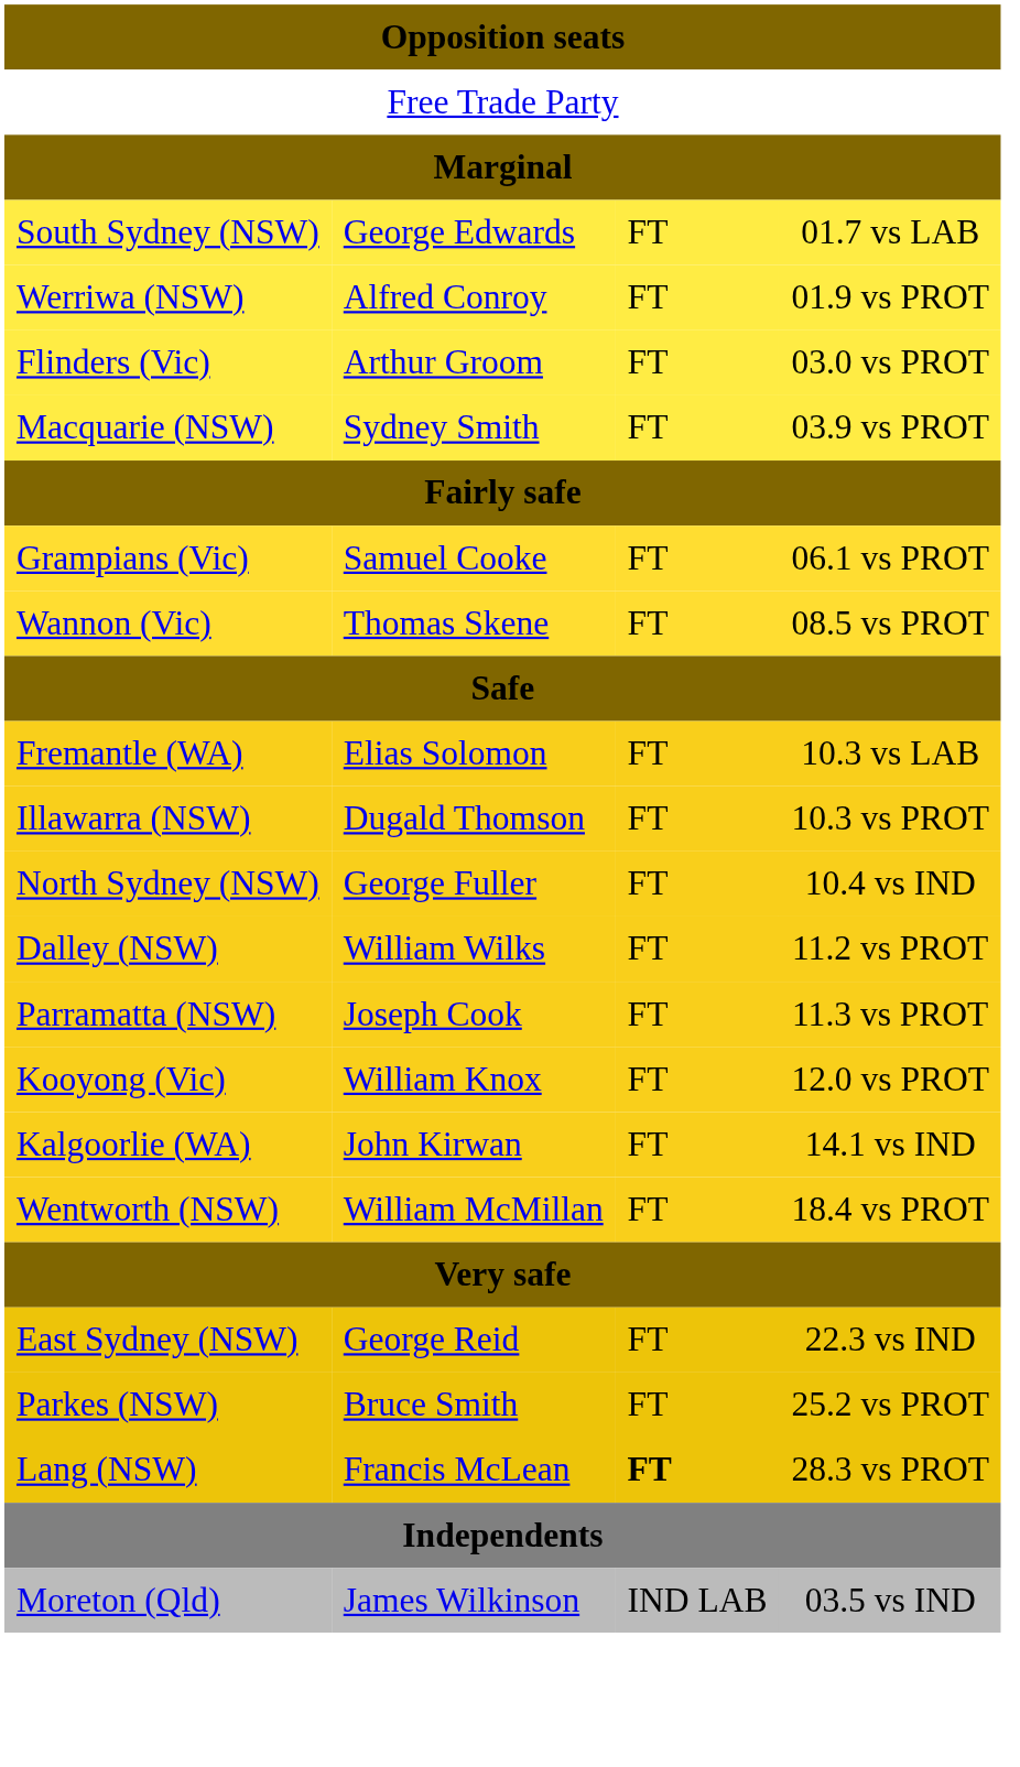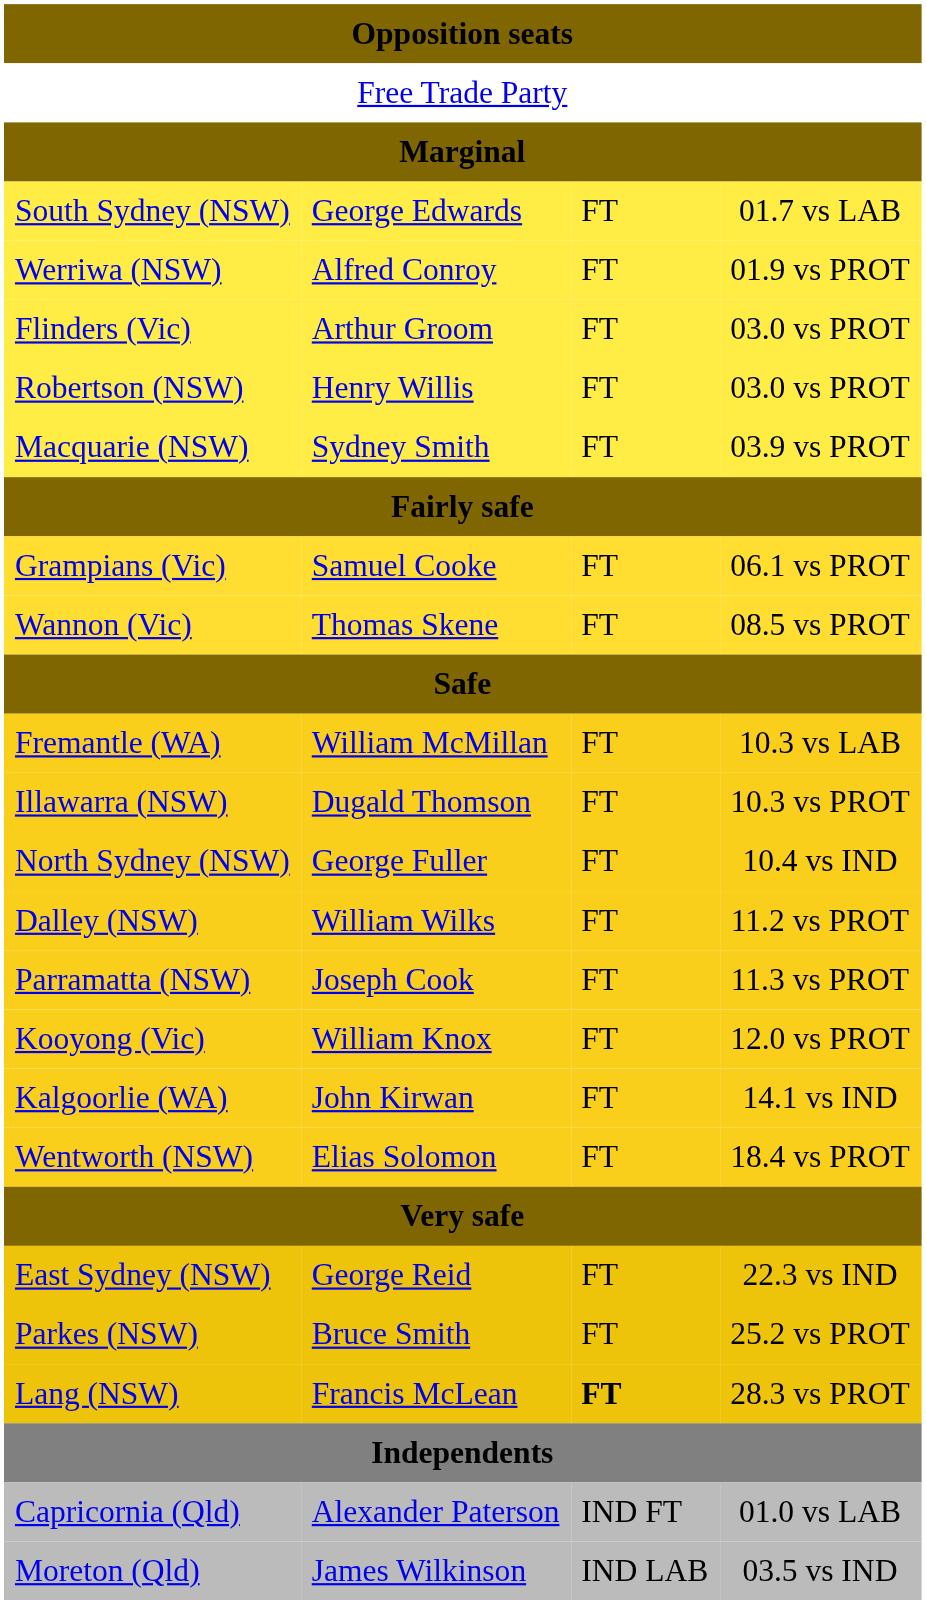+ row: Robertson (NSW) | Henry Willis | FT | 03.0 vs PROT
Fremantle (WA) | column 2: Elias Solomon -> William McMillan
Wentworth (NSW) | column 2: William McMillan -> Elias Solomon
+ row: Capricornia (Qld) | Alexander Paterson | IND FT | 01.0 vs LAB
